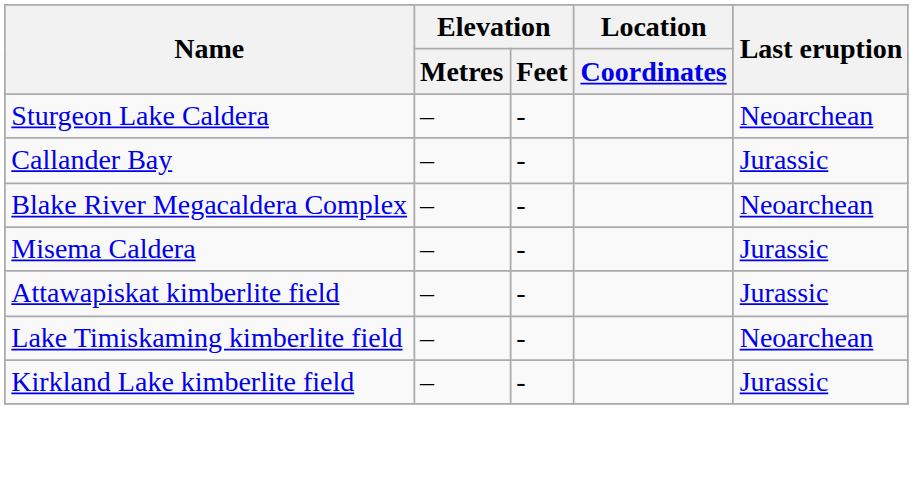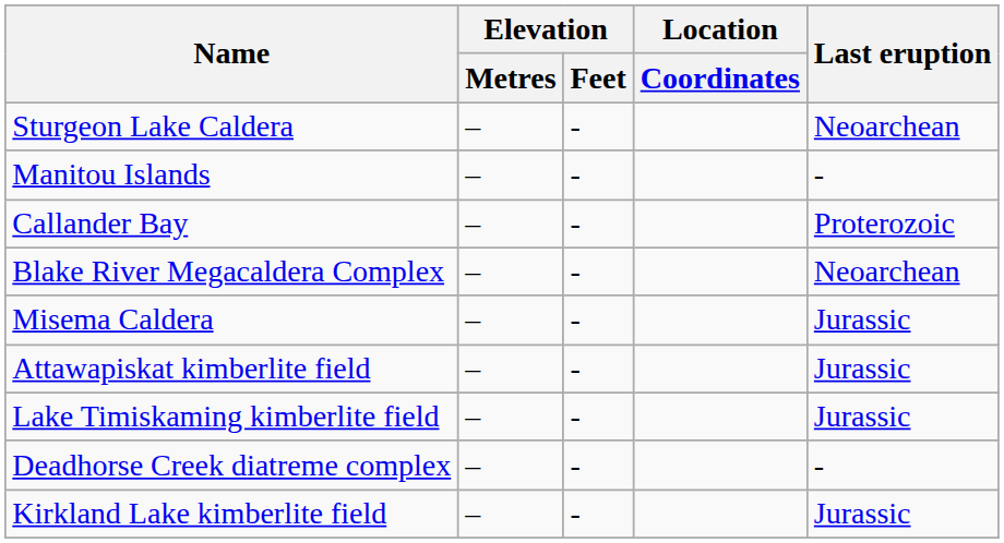+ row: Manitou Islands | – | - | -
Callander Bay | Last eruption: Jurassic -> Proterozoic
Lake Timiskaming kimberlite field | Last eruption: Neoarchean -> Jurassic
+ row: Deadhorse Creek diatreme complex | – | - | -
